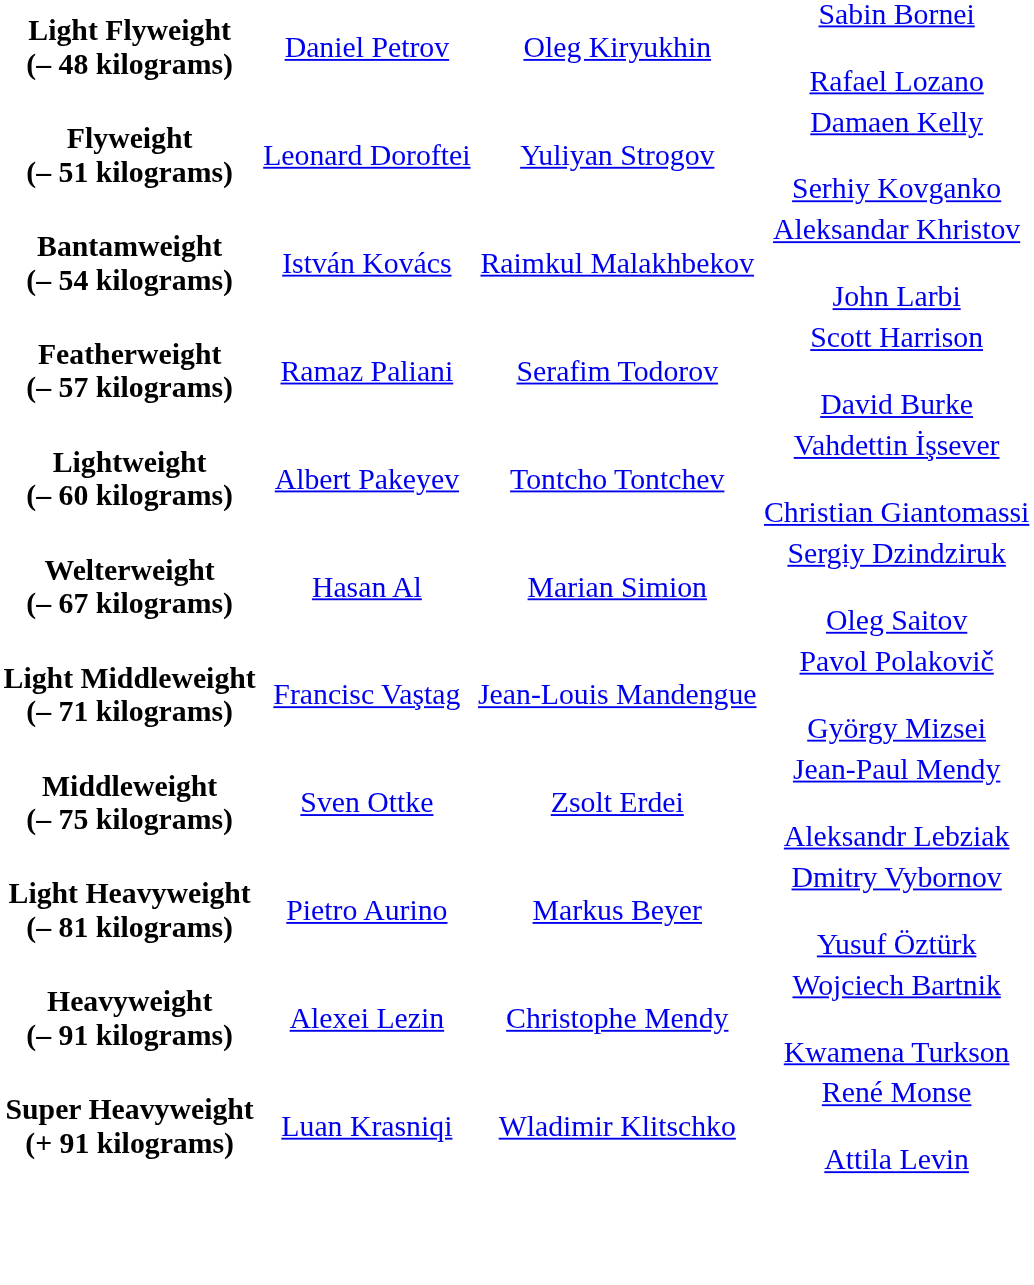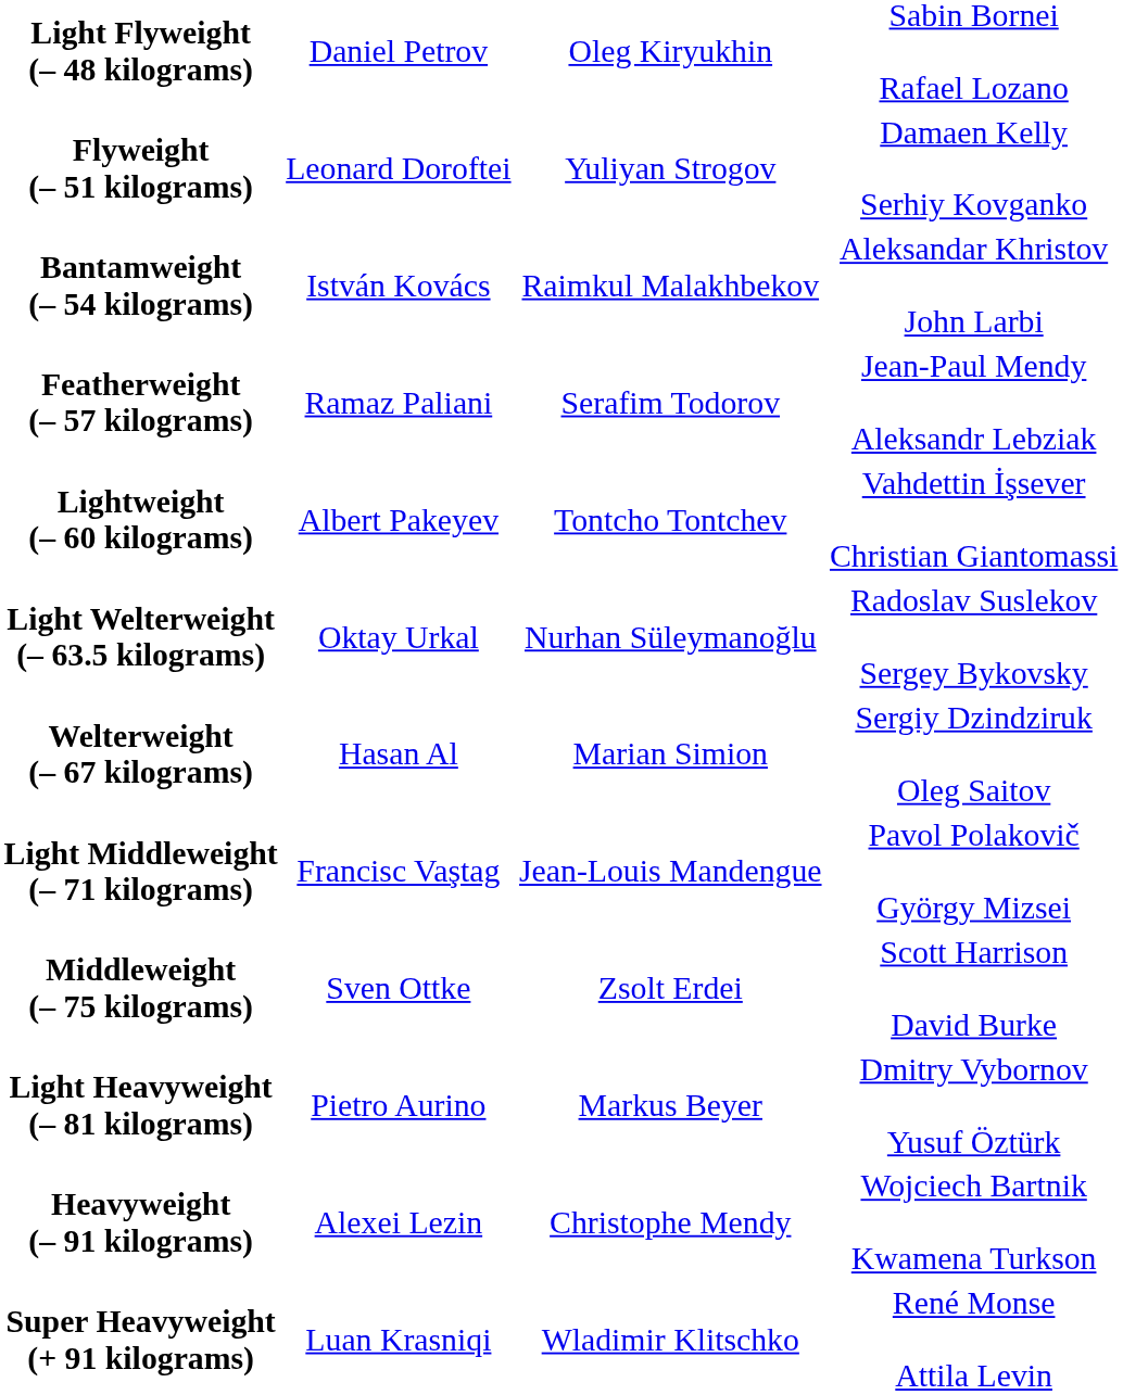Featherweight (– 57 kilograms) | column 4: Scott Harrison David Burke -> Jean-Paul Mendy Aleksandr Lebziak
+ row: Light Welterweight (– 63.5 kilograms) | Oktay Urkal | Nurhan Süleymanoğlu | Radoslav Suslekov Sergey Bykovsky
Middleweight (– 75 kilograms) | column 4: Jean-Paul Mendy Aleksandr Lebziak -> Scott Harrison David Burke
